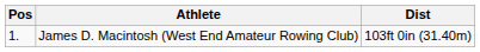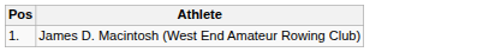- column: Dist | 103ft 0in (31.40m)
